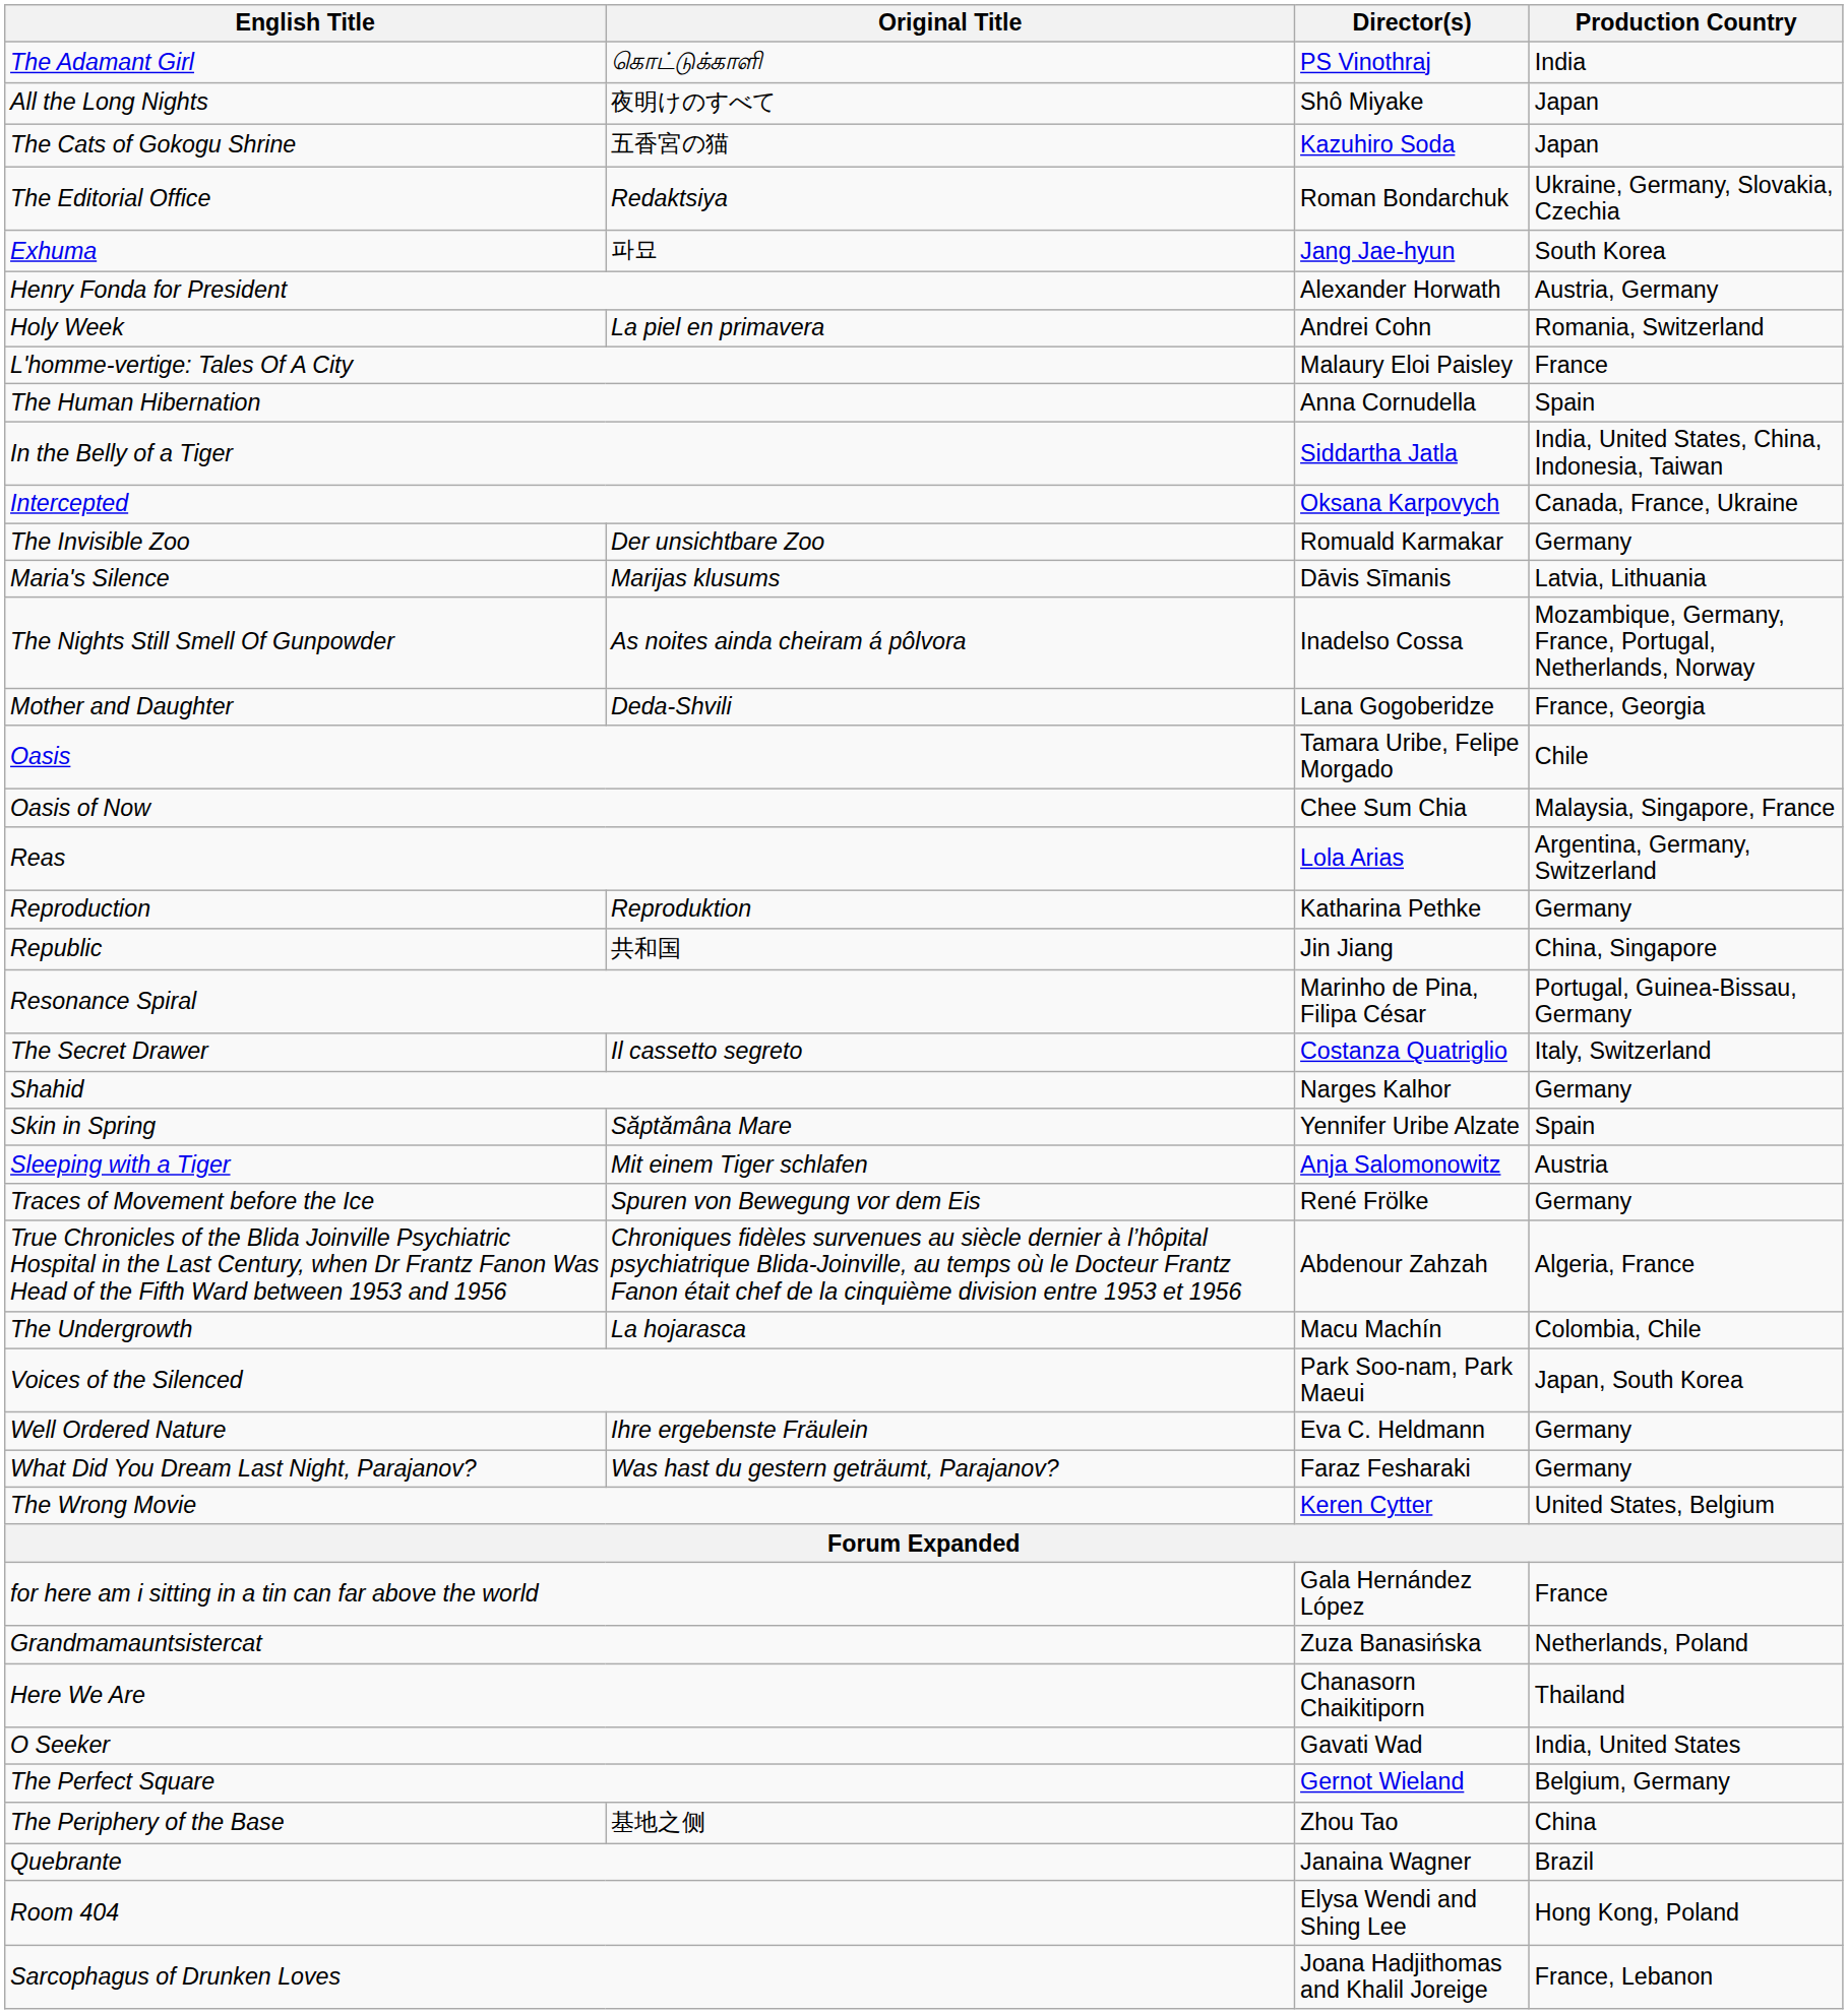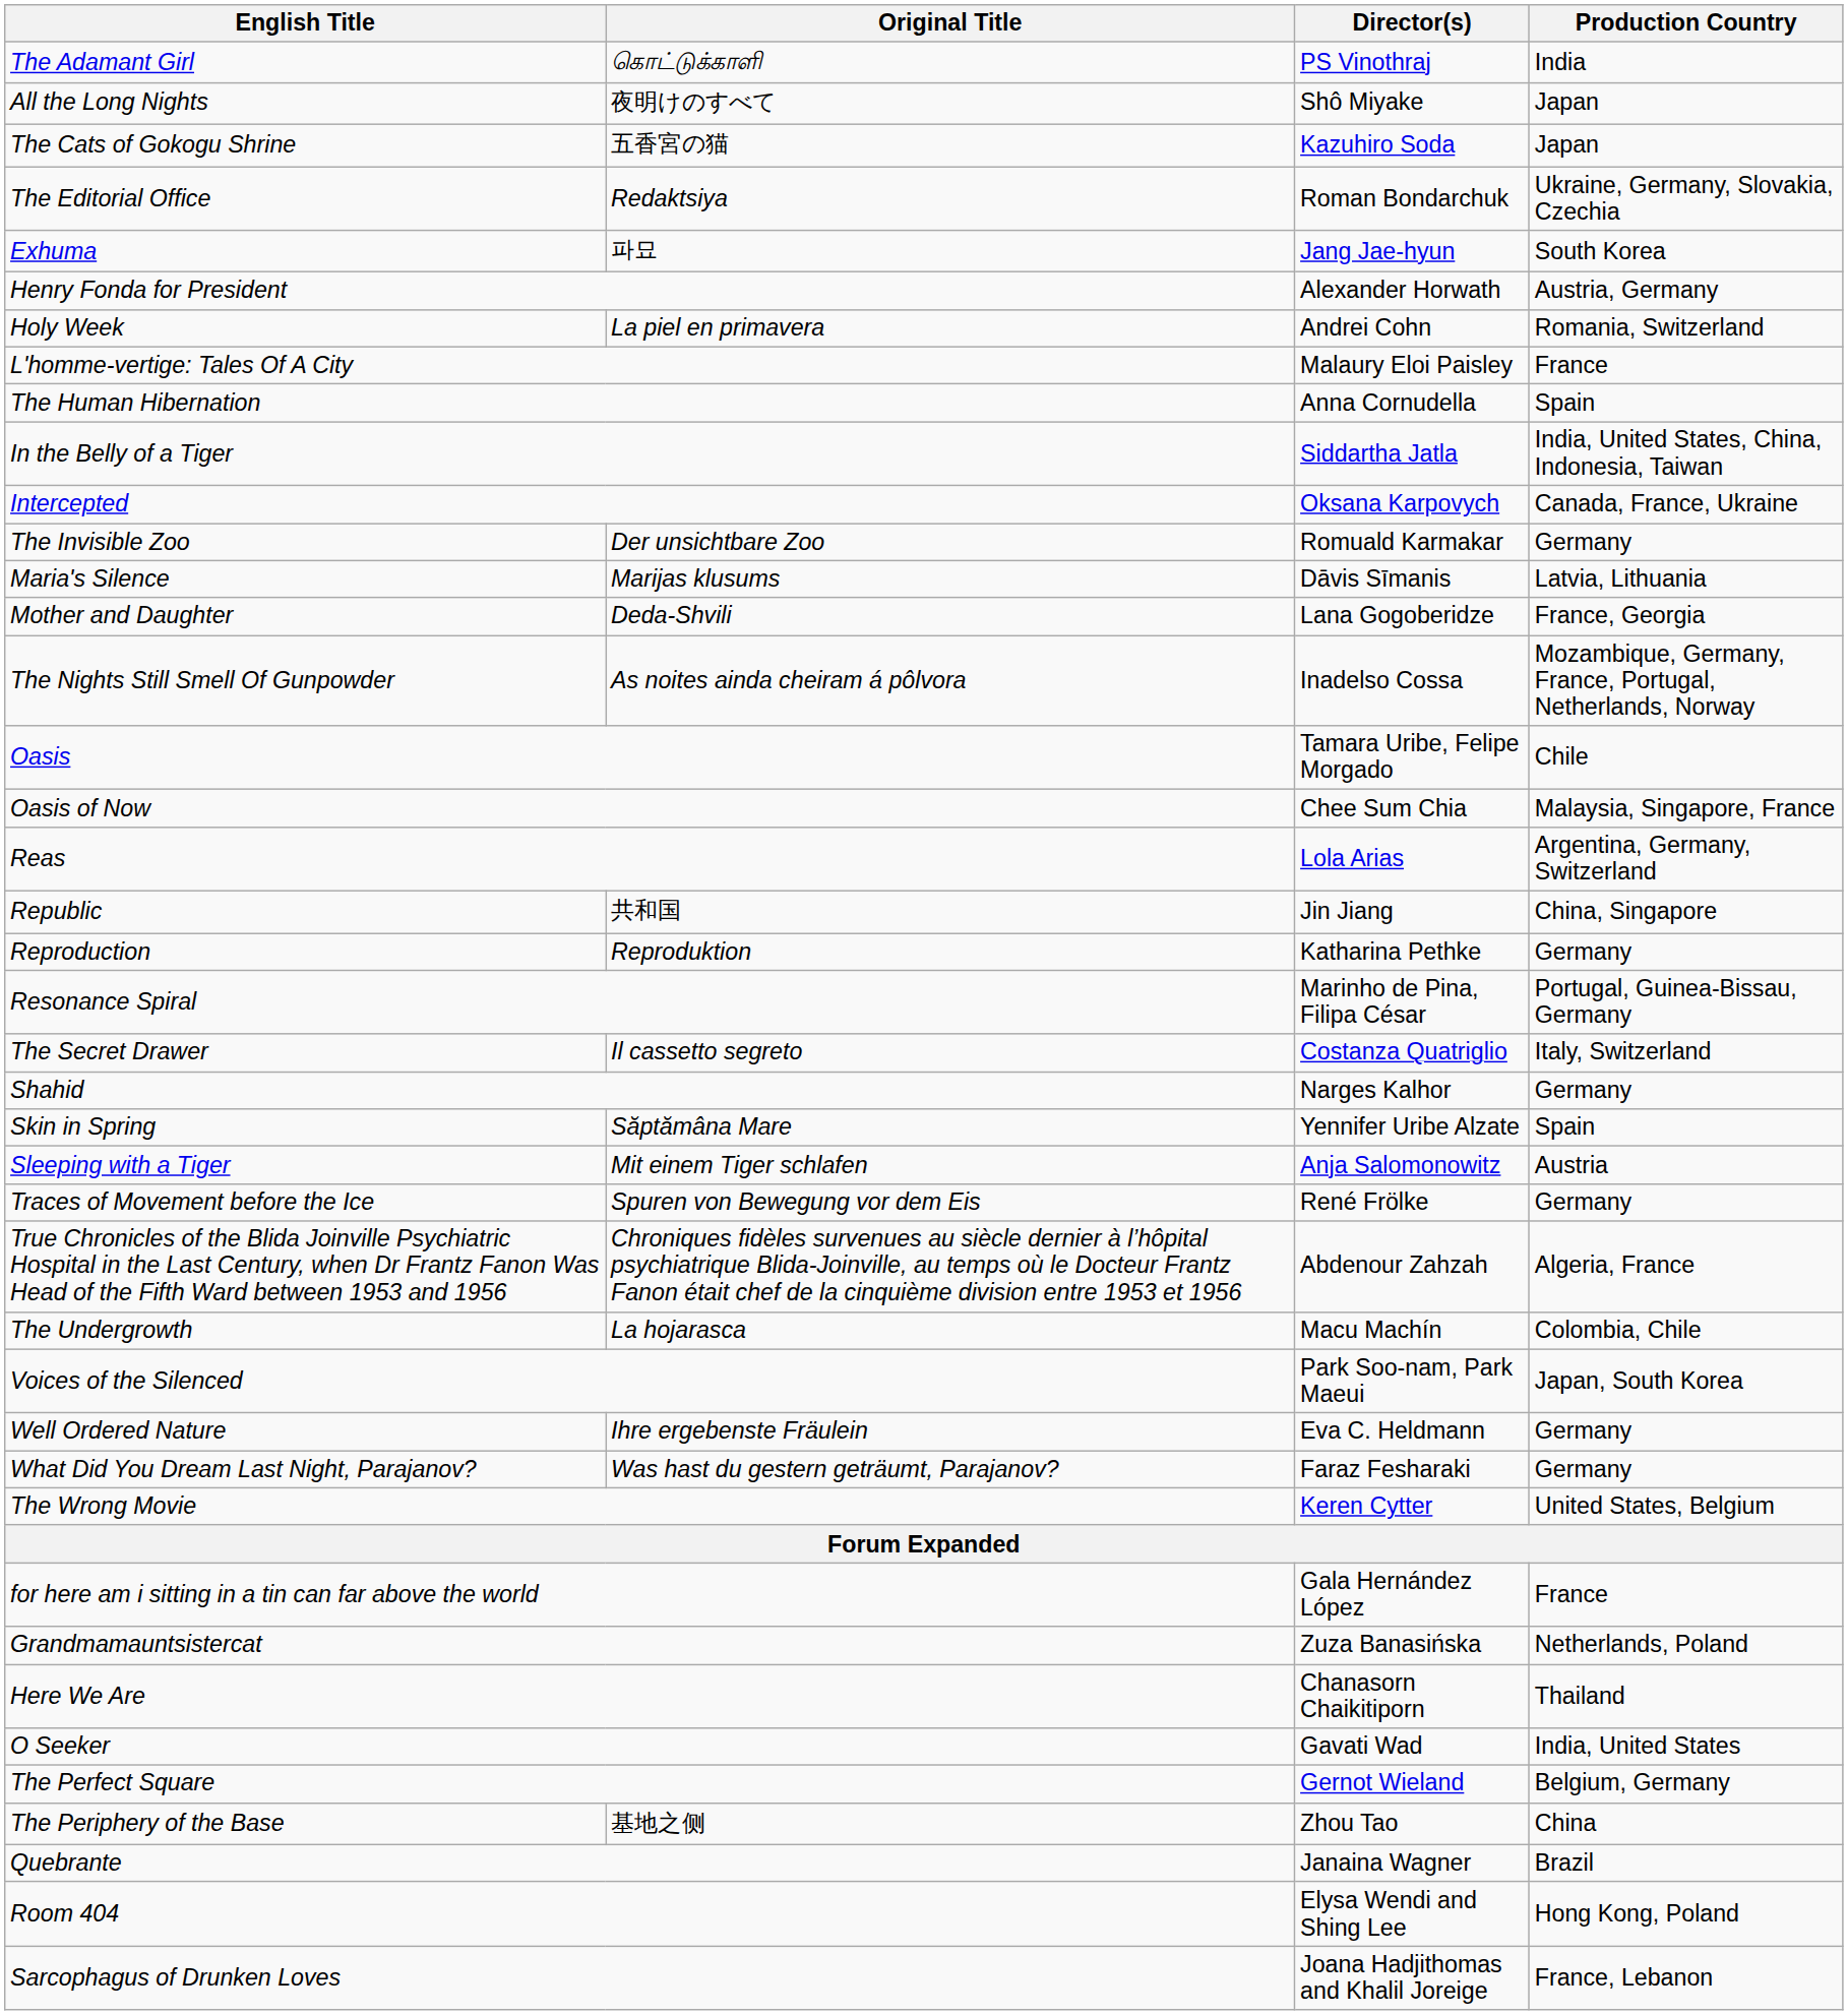rows swapped: Mother and Daughter <-> The Nights Still Smell Of Gunpowder
rows swapped: Reproduction <-> Republic
